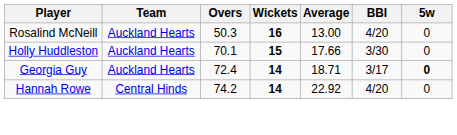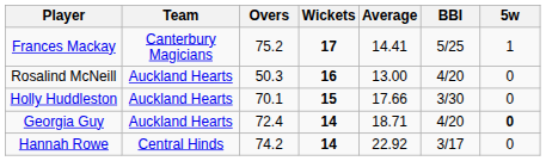+ row: Frances Mackay | Canterbury Magicians | 75.2 | 17 | 14.41 | 5/25 | 1
Georgia Guy | BBI: 3/17 -> 4/20
Hannah Rowe | BBI: 4/20 -> 3/17
